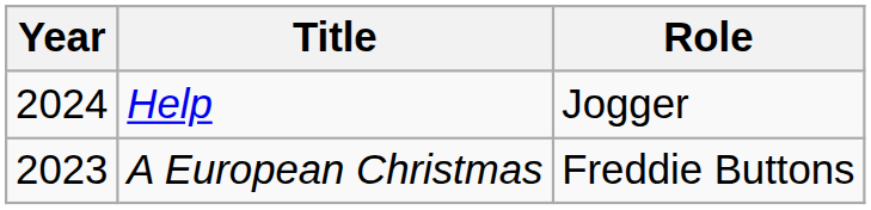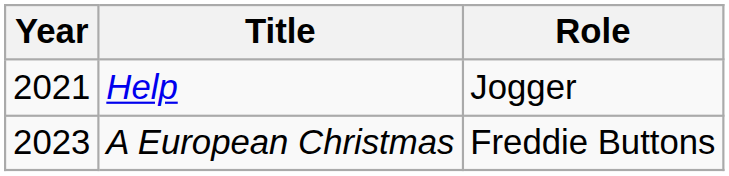Help | Year: 2024 -> 2021
